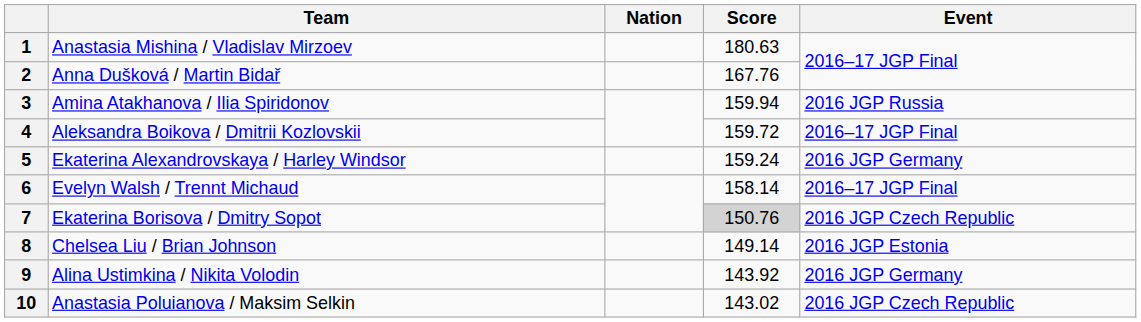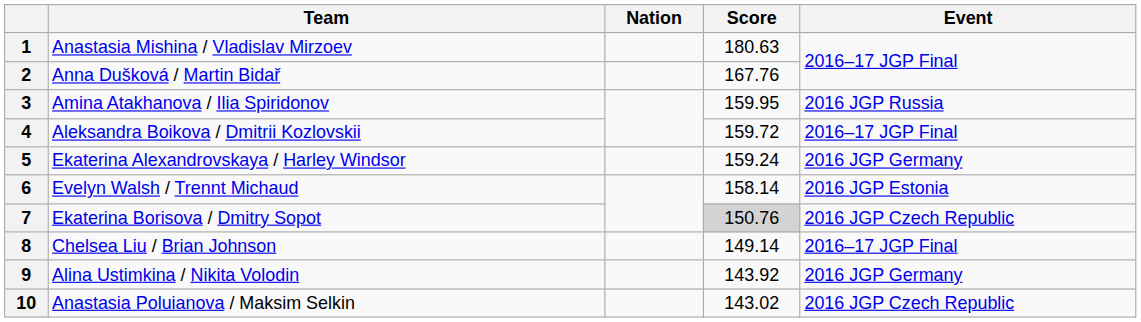3 | Score: 159.94 -> 159.95
6 | Event: 2016–17 JGP Final -> 2016 JGP Estonia
8 | Event: 2016 JGP Estonia -> 2016–17 JGP Final
